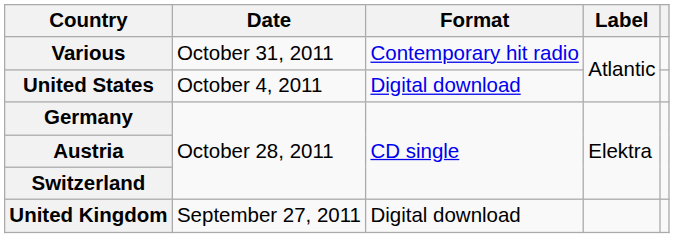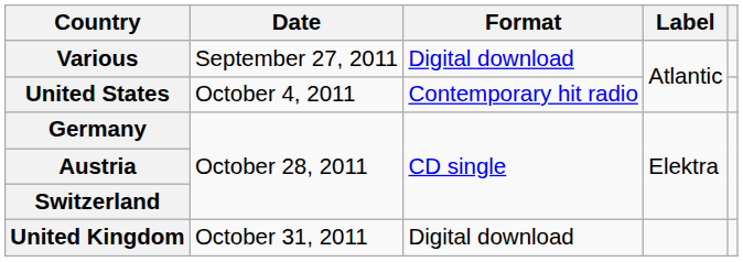Various | Date: October 31, 2011 -> September 27, 2011
Various | Format: Contemporary hit radio -> Digital download
United States | Format: Digital download -> Contemporary hit radio
United Kingdom | Date: September 27, 2011 -> October 31, 2011
